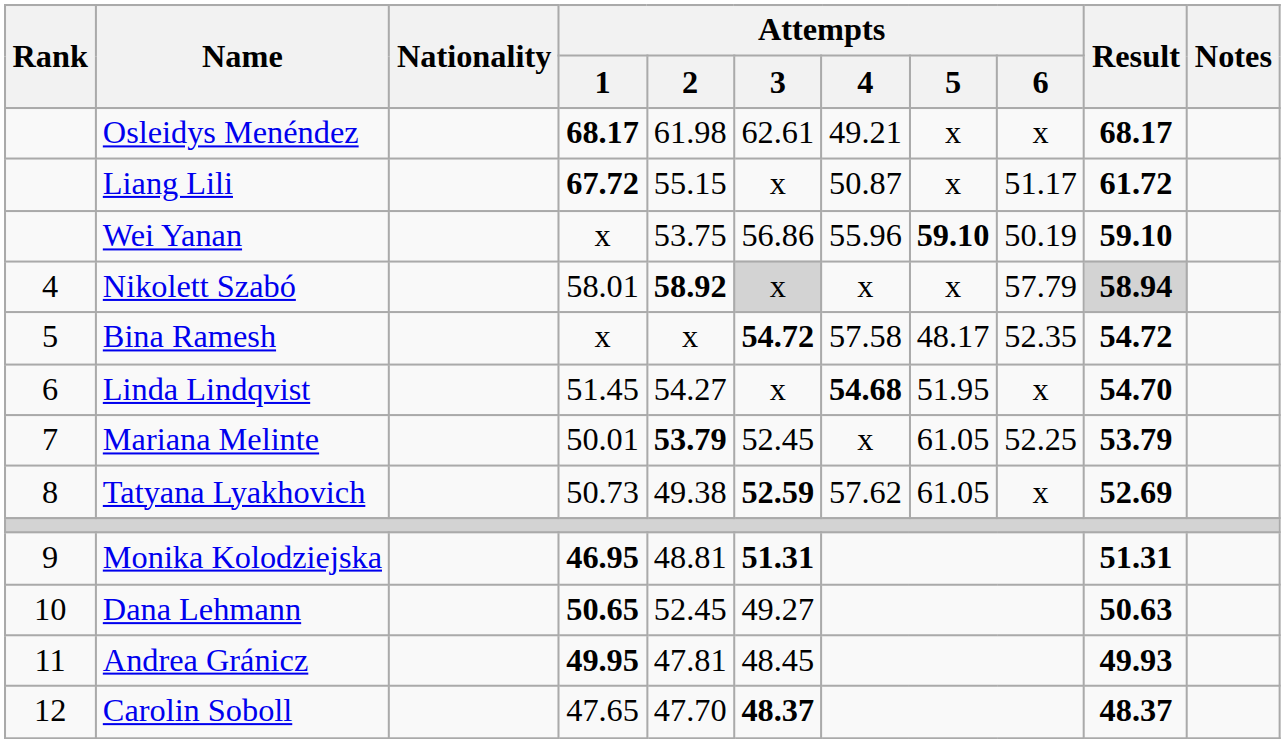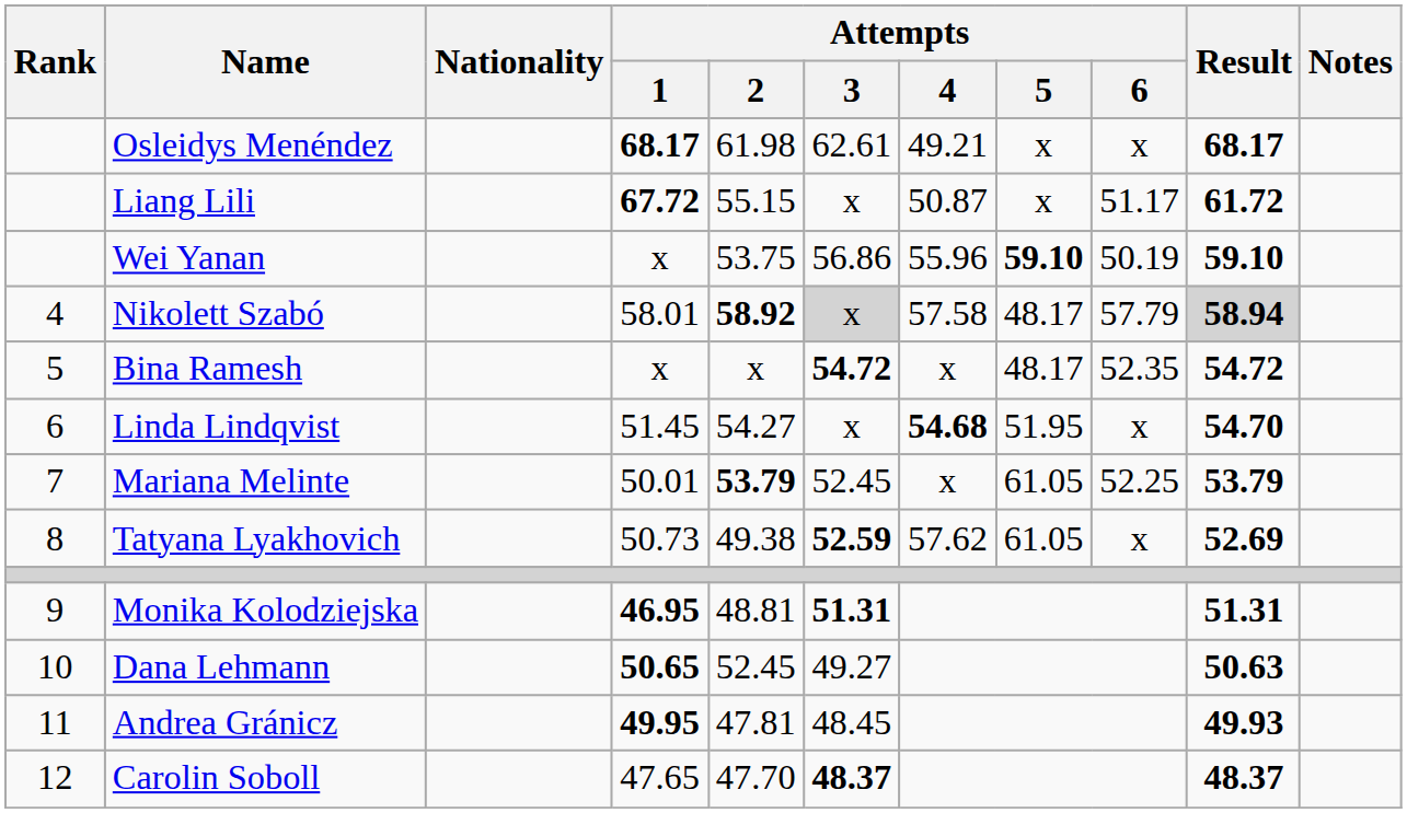Nikolett Szabó | Attempts / 4: x -> 57.58
Nikolett Szabó | Attempts / 5: x -> 48.17
Bina Ramesh | Attempts / 4: 57.58 -> x
